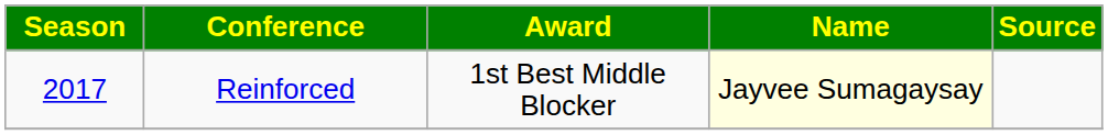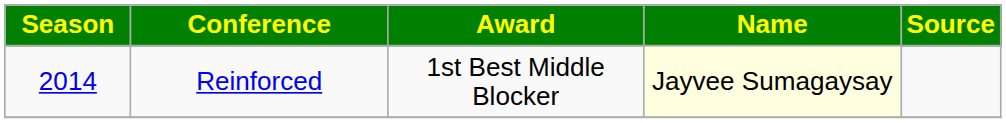Reinforced | Season: 2017 -> 2014
